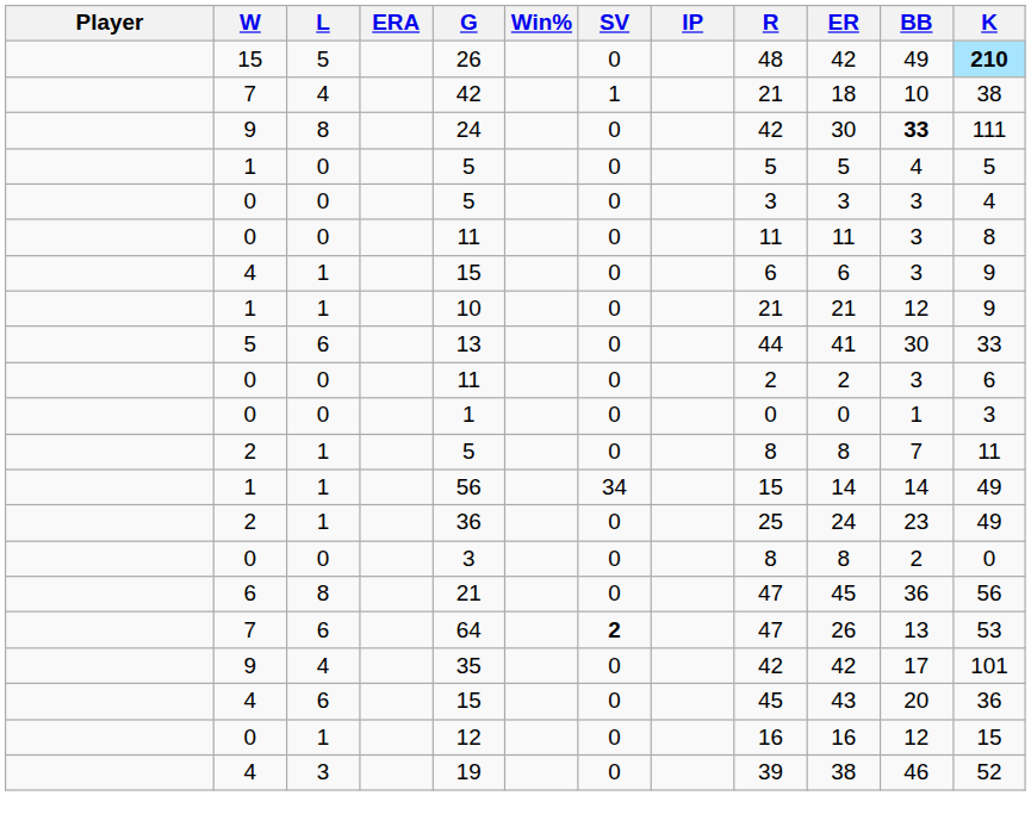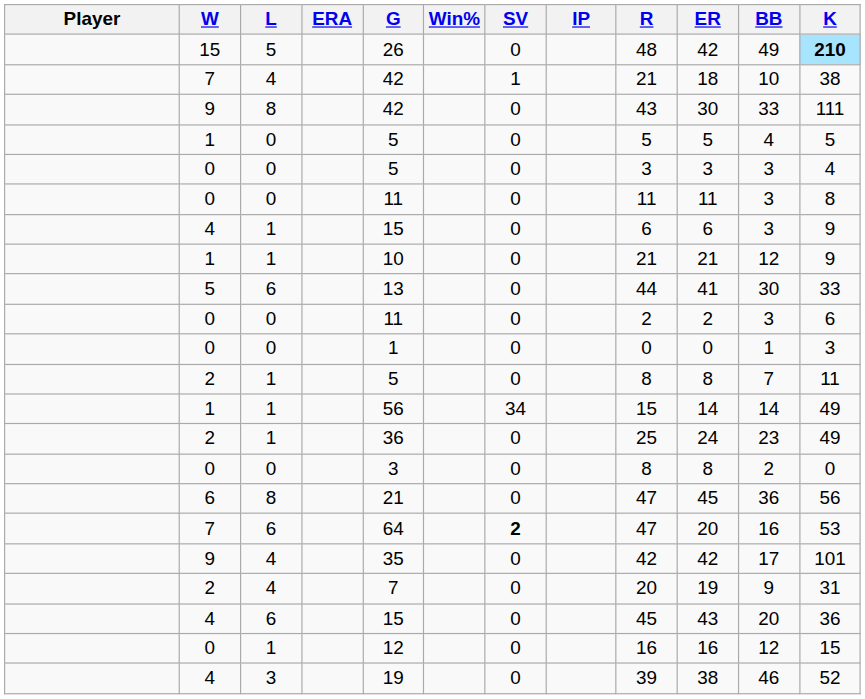9 / 8 | G: 24 -> 42
9 / 8 | R: 42 -> 43
9 / 8 | BB: bold -> normal
7 / 6 | ER: 26 -> 20
7 / 6 | BB: 13 -> 16
+ row: 2 | 4 | 7 | 0 | 20 | 19 | 9 | 31
